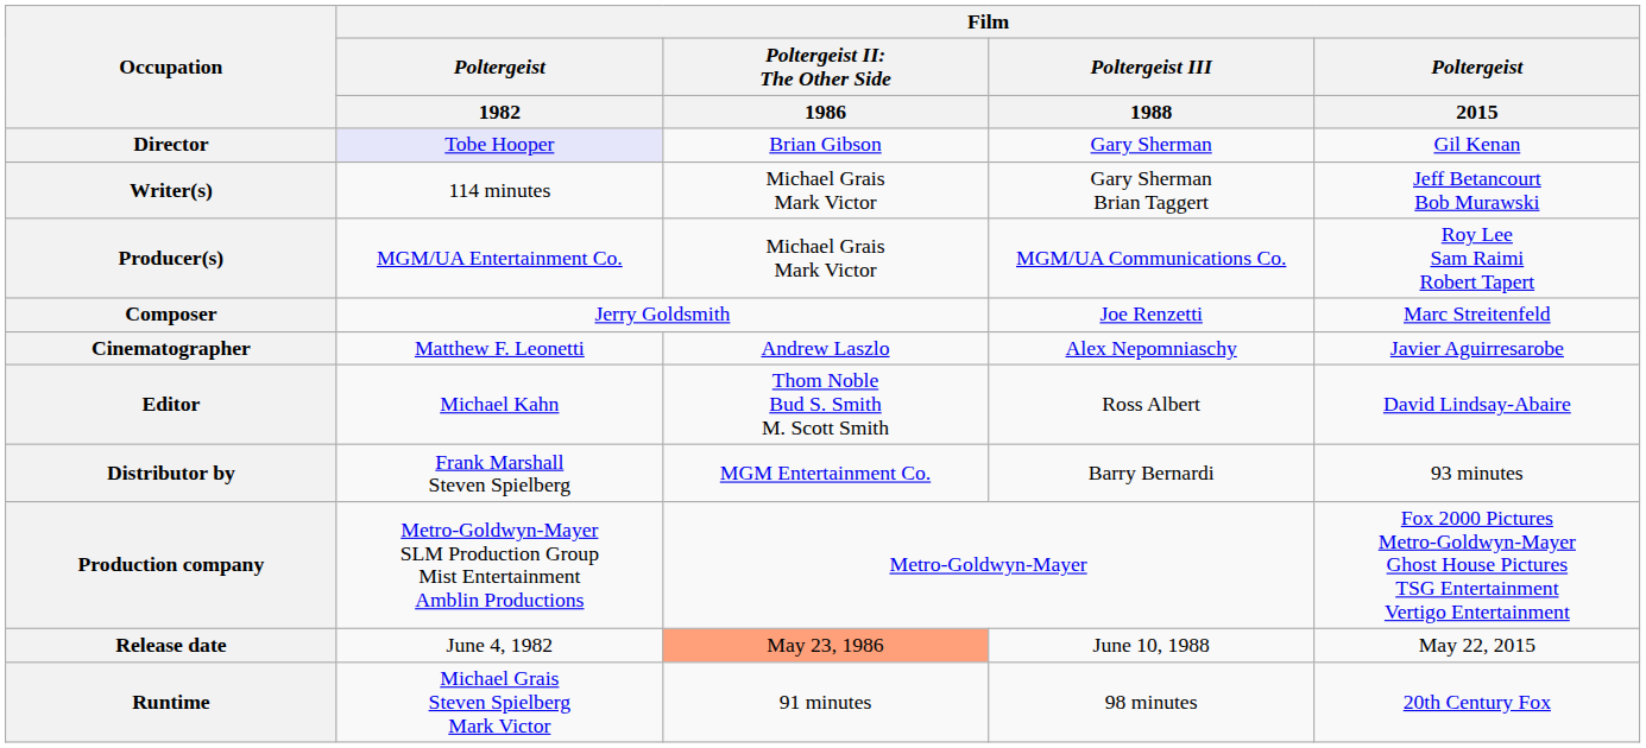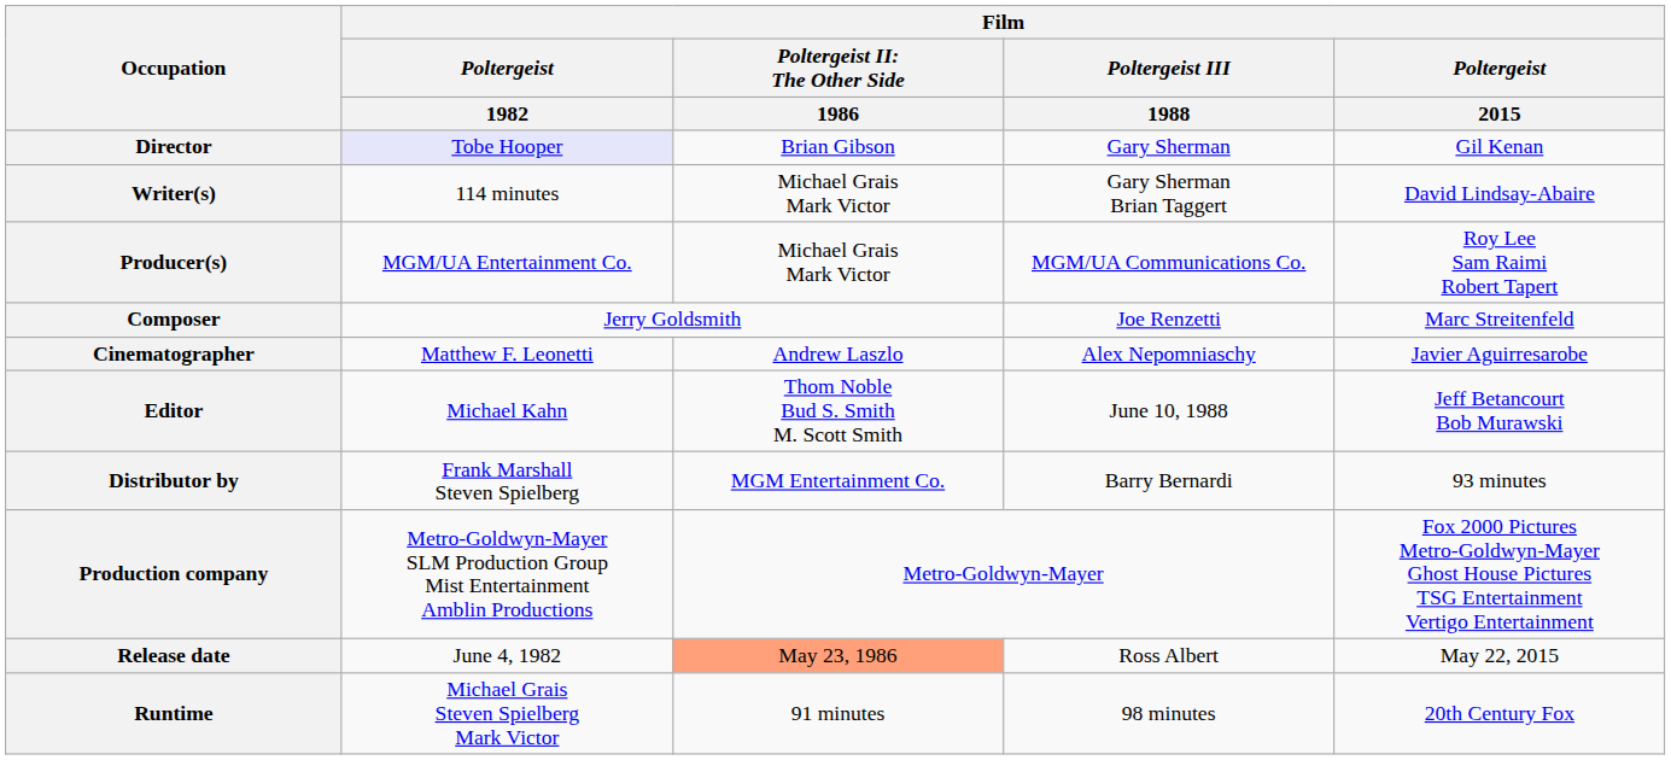Writer(s) | Film / Poltergeist / 2015: Jeff Betancourt Bob Murawski -> David Lindsay-Abaire
Editor | Film / Poltergeist III / 1988: Ross Albert -> June 10, 1988
Editor | Film / Poltergeist / 2015: David Lindsay-Abaire -> Jeff Betancourt Bob Murawski
Release date | Film / Poltergeist III / 1988: June 10, 1988 -> Ross Albert
